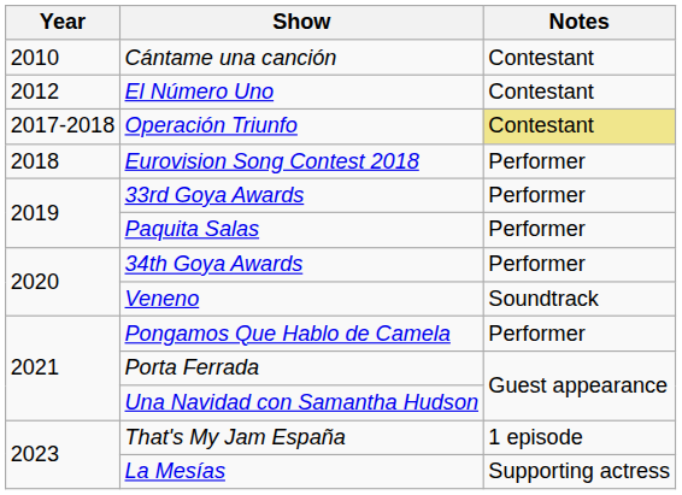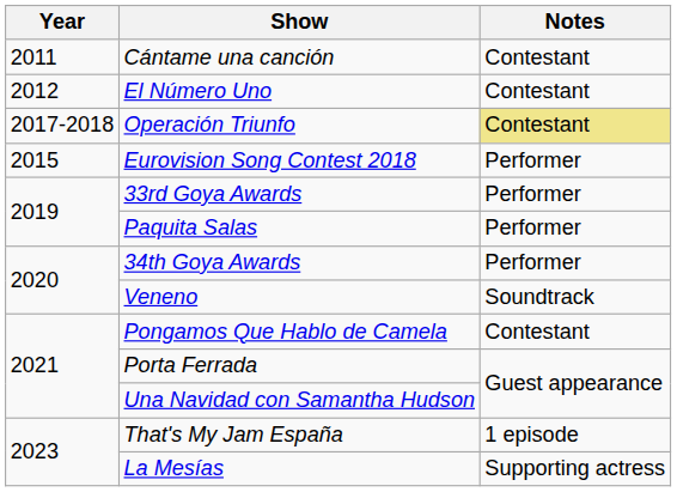Cántame una canción | Year: 2010 -> 2011
Eurovision Song Contest 2018 | Year: 2018 -> 2015
Pongamos Que Hablo de Camela | Notes: Performer -> Contestant
